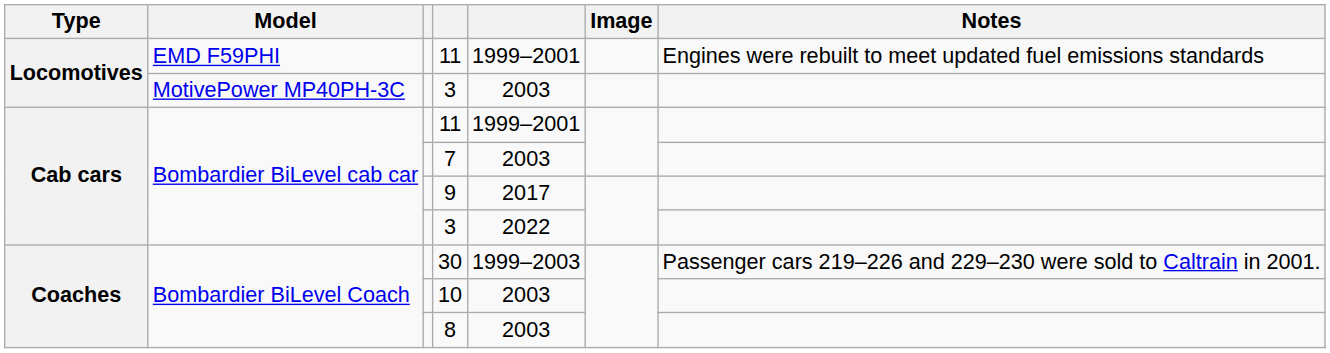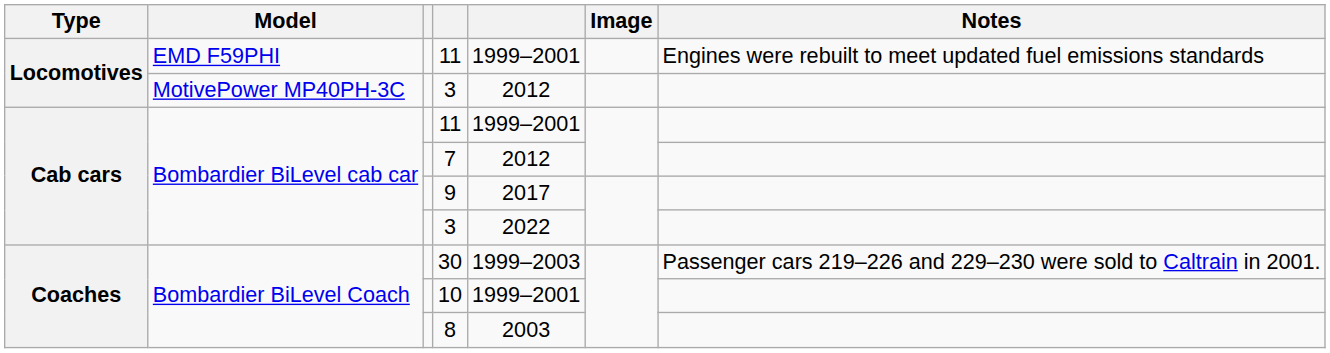MotivePower MP40PH-3C / 3 | column 5: 2003 -> 2012
7 | column 5: 2003 -> 2012
10 | column 5: 2003 -> 1999–2001
